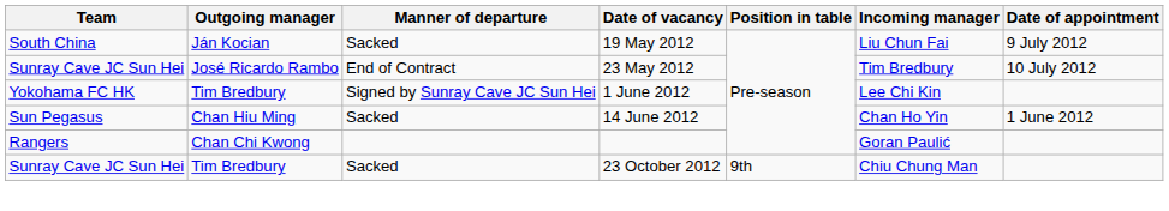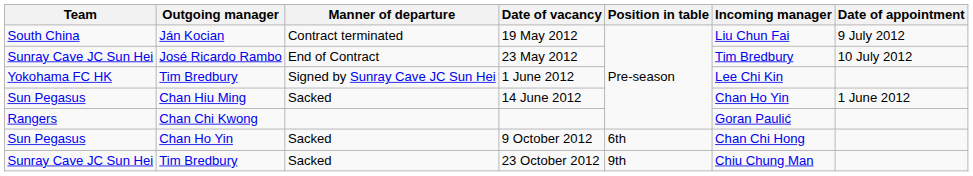19 May 2012 | Manner of departure: Sacked -> Contract terminated
+ row: Sun Pegasus | Chan Ho Yin | Sacked | 9 October 2012 | 6th | Chan Chi Hong
